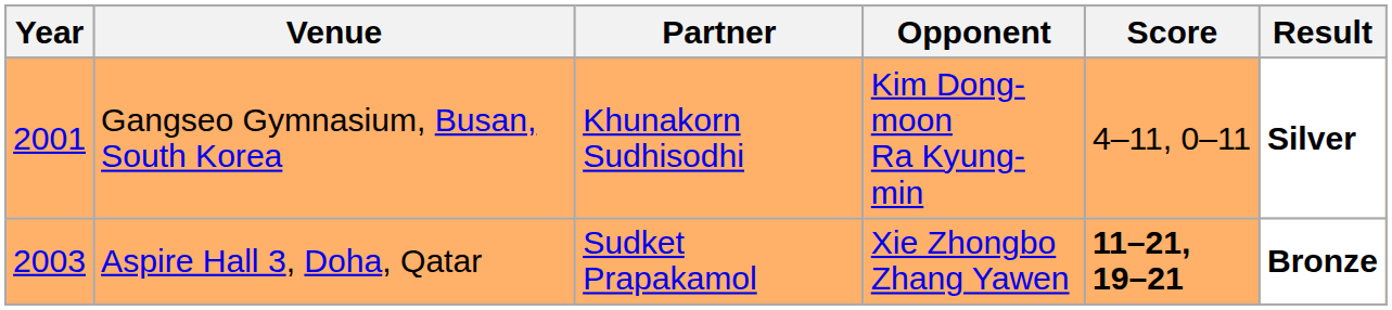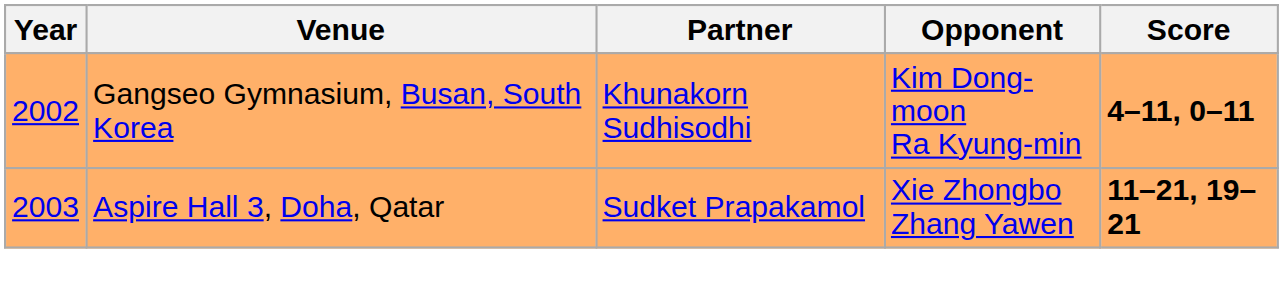- column: Result | Silver | Bronze
Gangseo Gymnasium, Busan, South Korea | Year: 2001 -> 2002
Gangseo Gymnasium, Busan, South Korea | Score: normal -> bold
